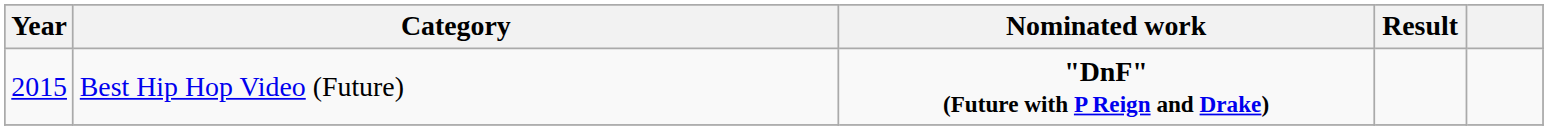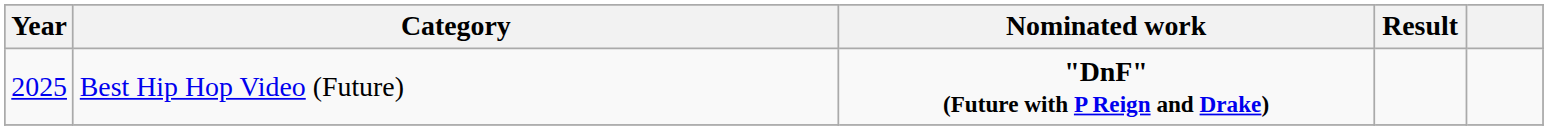Best Hip Hop Video (Future) | Year: 2015 -> 2025
